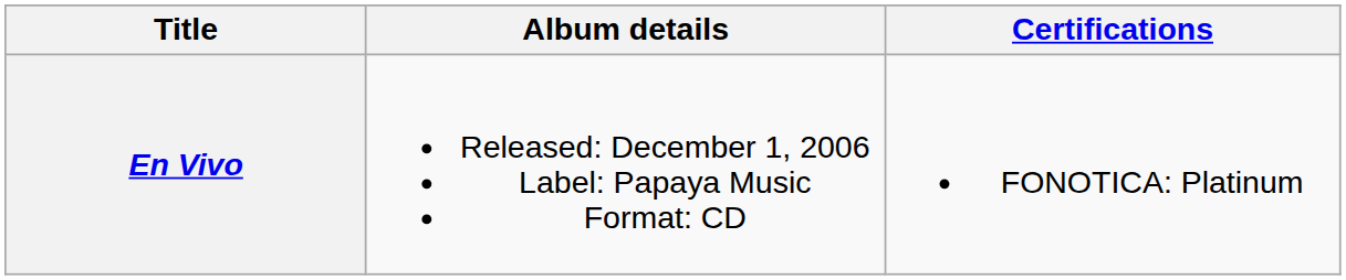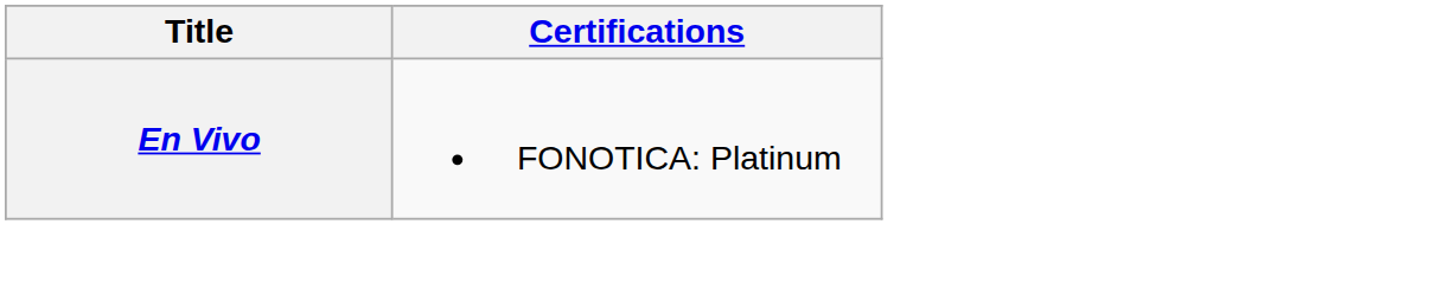- column: Album details | Released: December 1, 2006 Label: Papaya Music Format: CD
